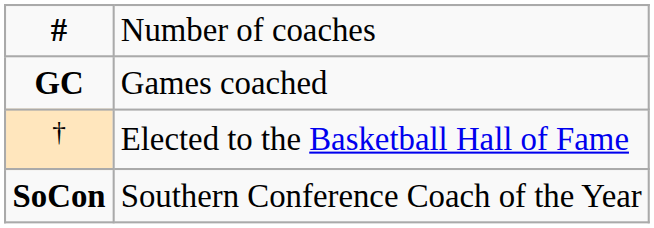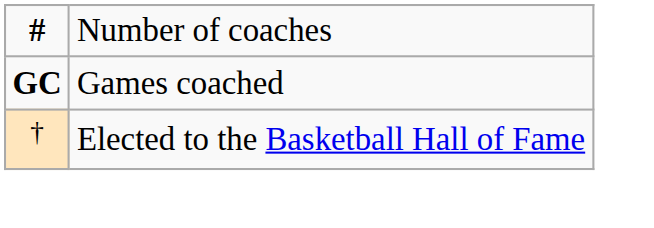- row: SoCon | Southern Conference Coach of the Year
